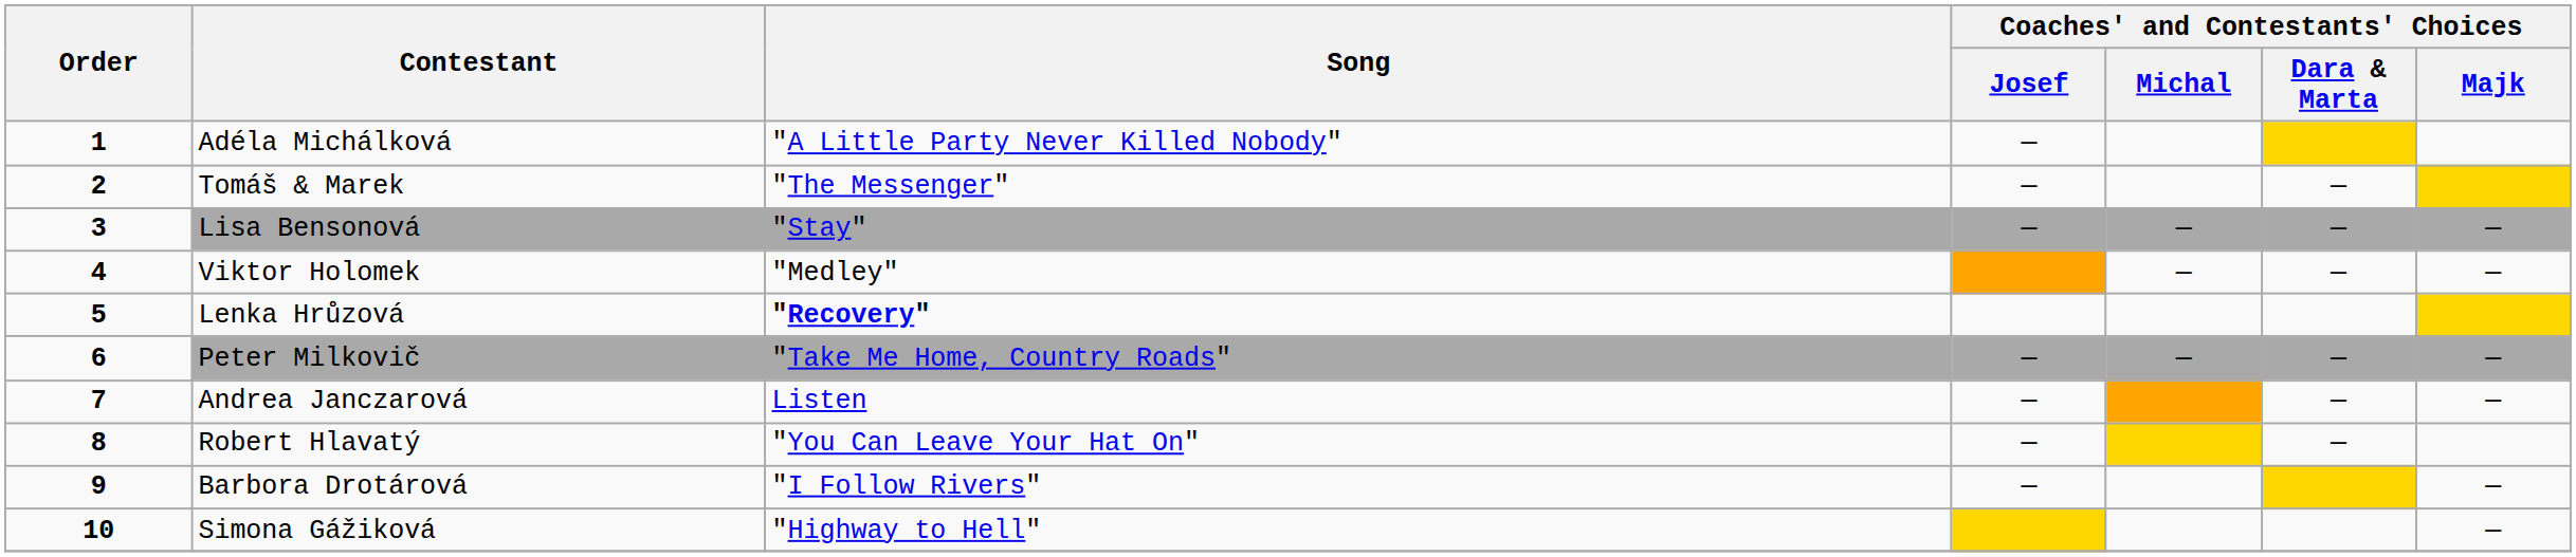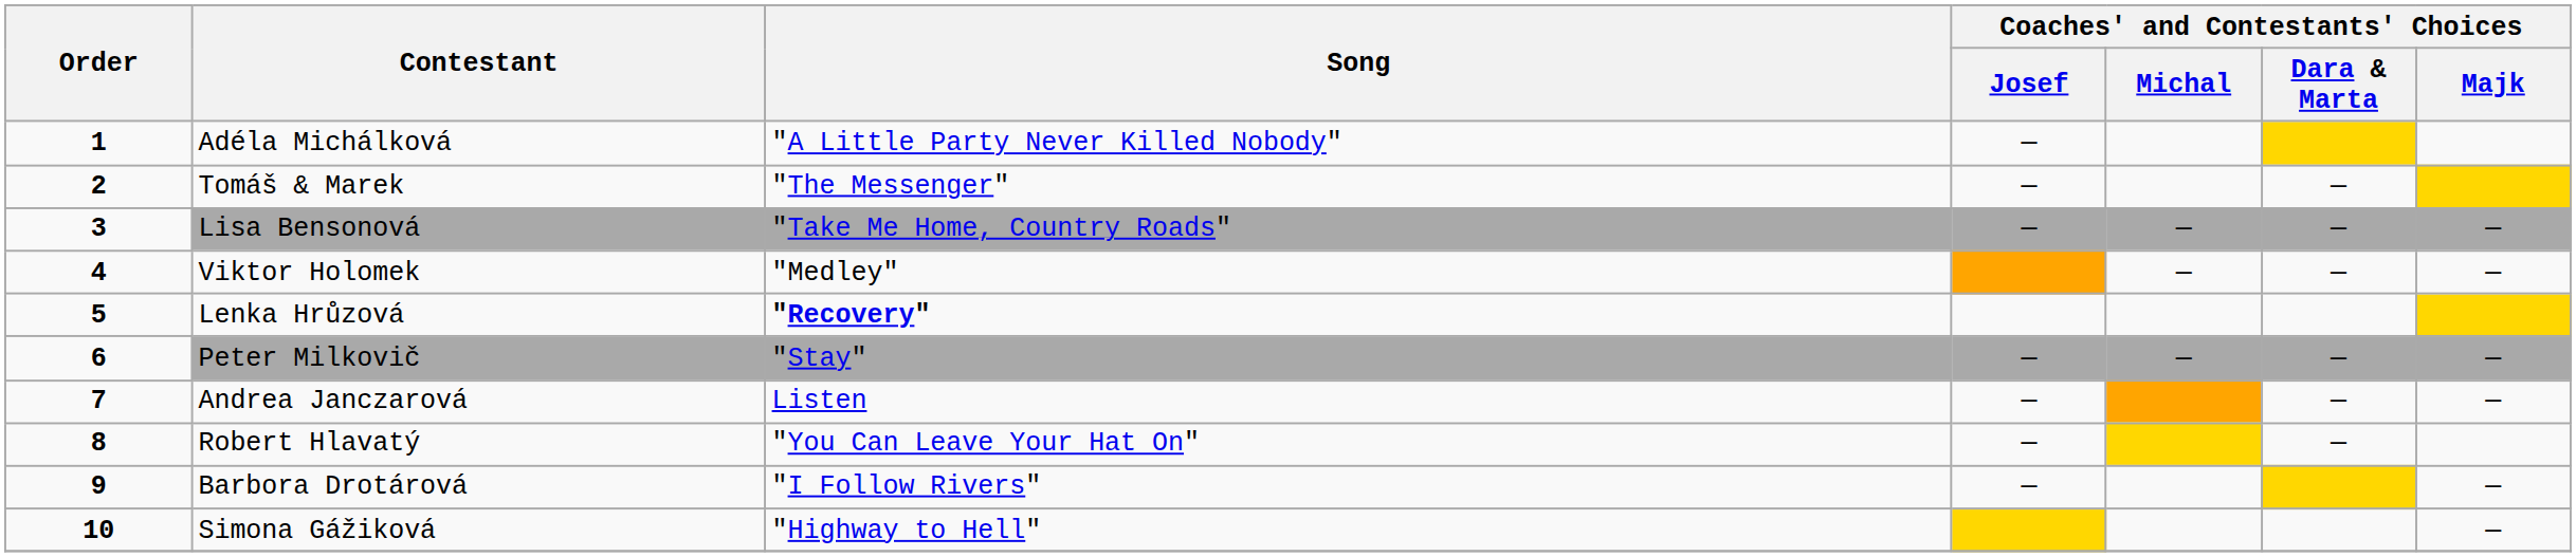Lisa Bensonová | Song: "Stay" -> "Take Me Home, Country Roads"
Peter Milkovič | Song: "Take Me Home, Country Roads" -> "Stay"
